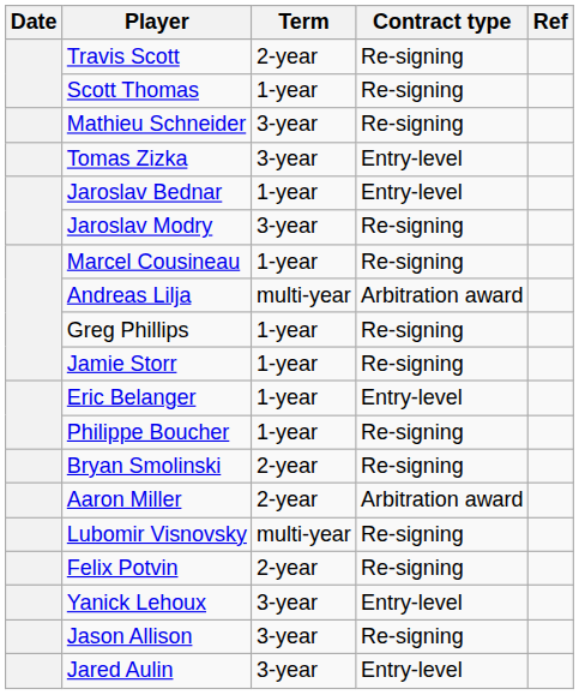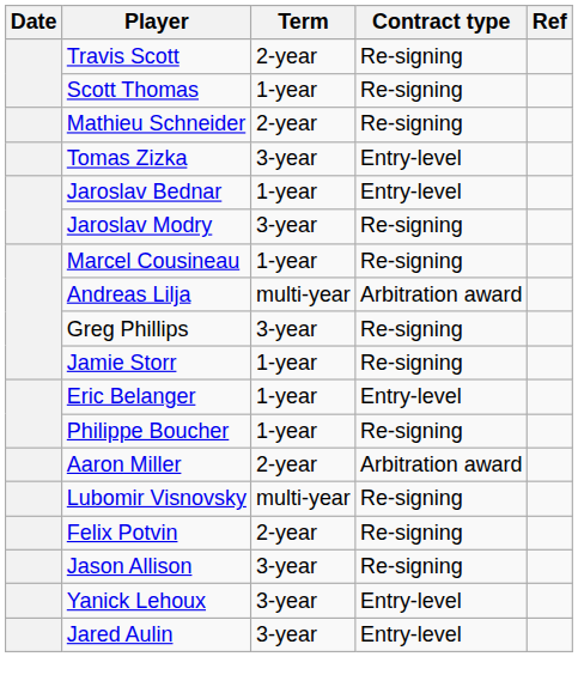Mathieu Schneider | Term: 3-year -> 2-year
Greg Phillips | Term: 1-year -> 3-year
- row: Bryan Smolinski | 2-year | Re-signing
rows swapped: Jason Allison <-> Yanick Lehoux
